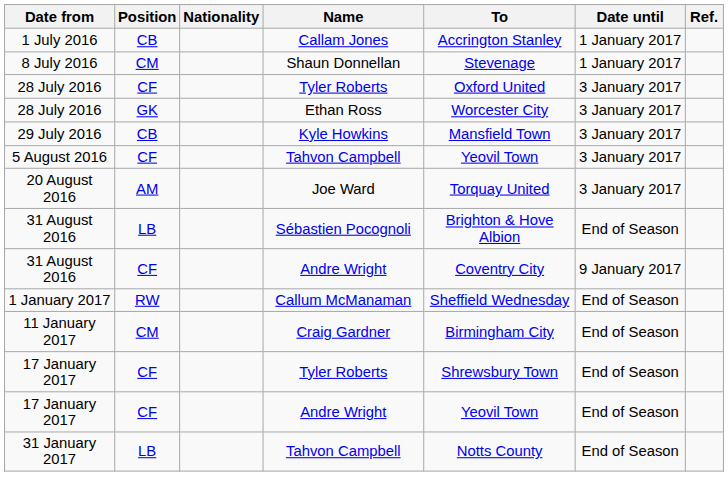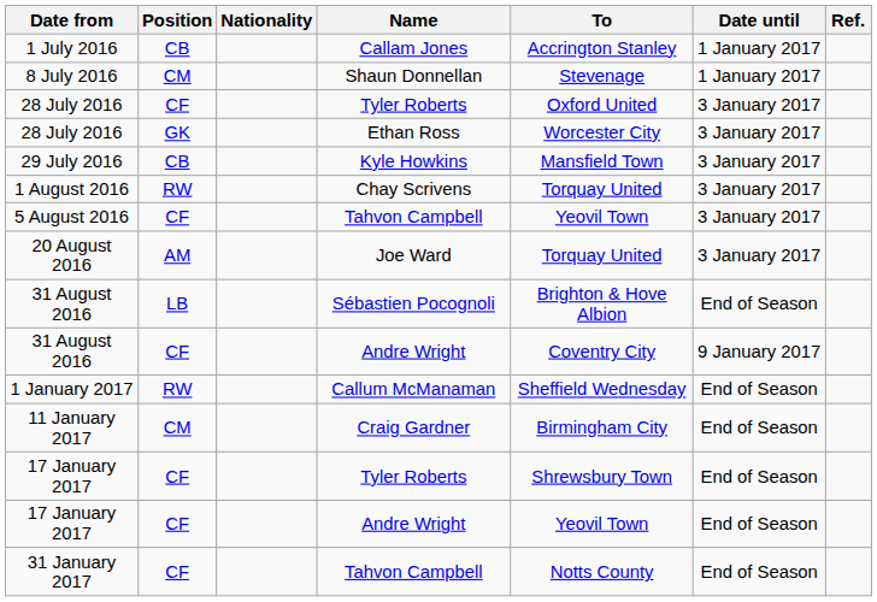+ row: 1 August 2016 | RW | Chay Scrivens | Torquay United | 3 January 2017
31 January 2017 | Position: LB -> CF
